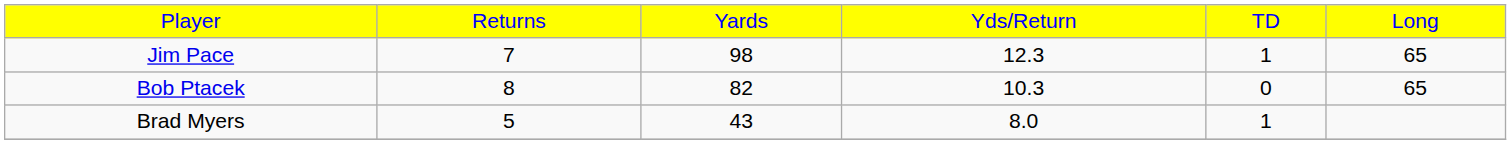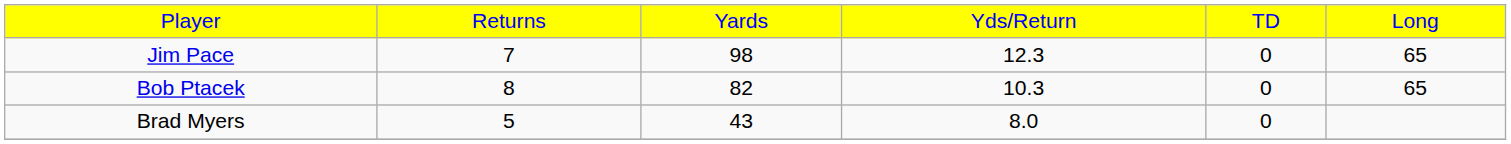Jim Pace | column 5: 1 -> 0
Brad Myers | column 5: 1 -> 0
